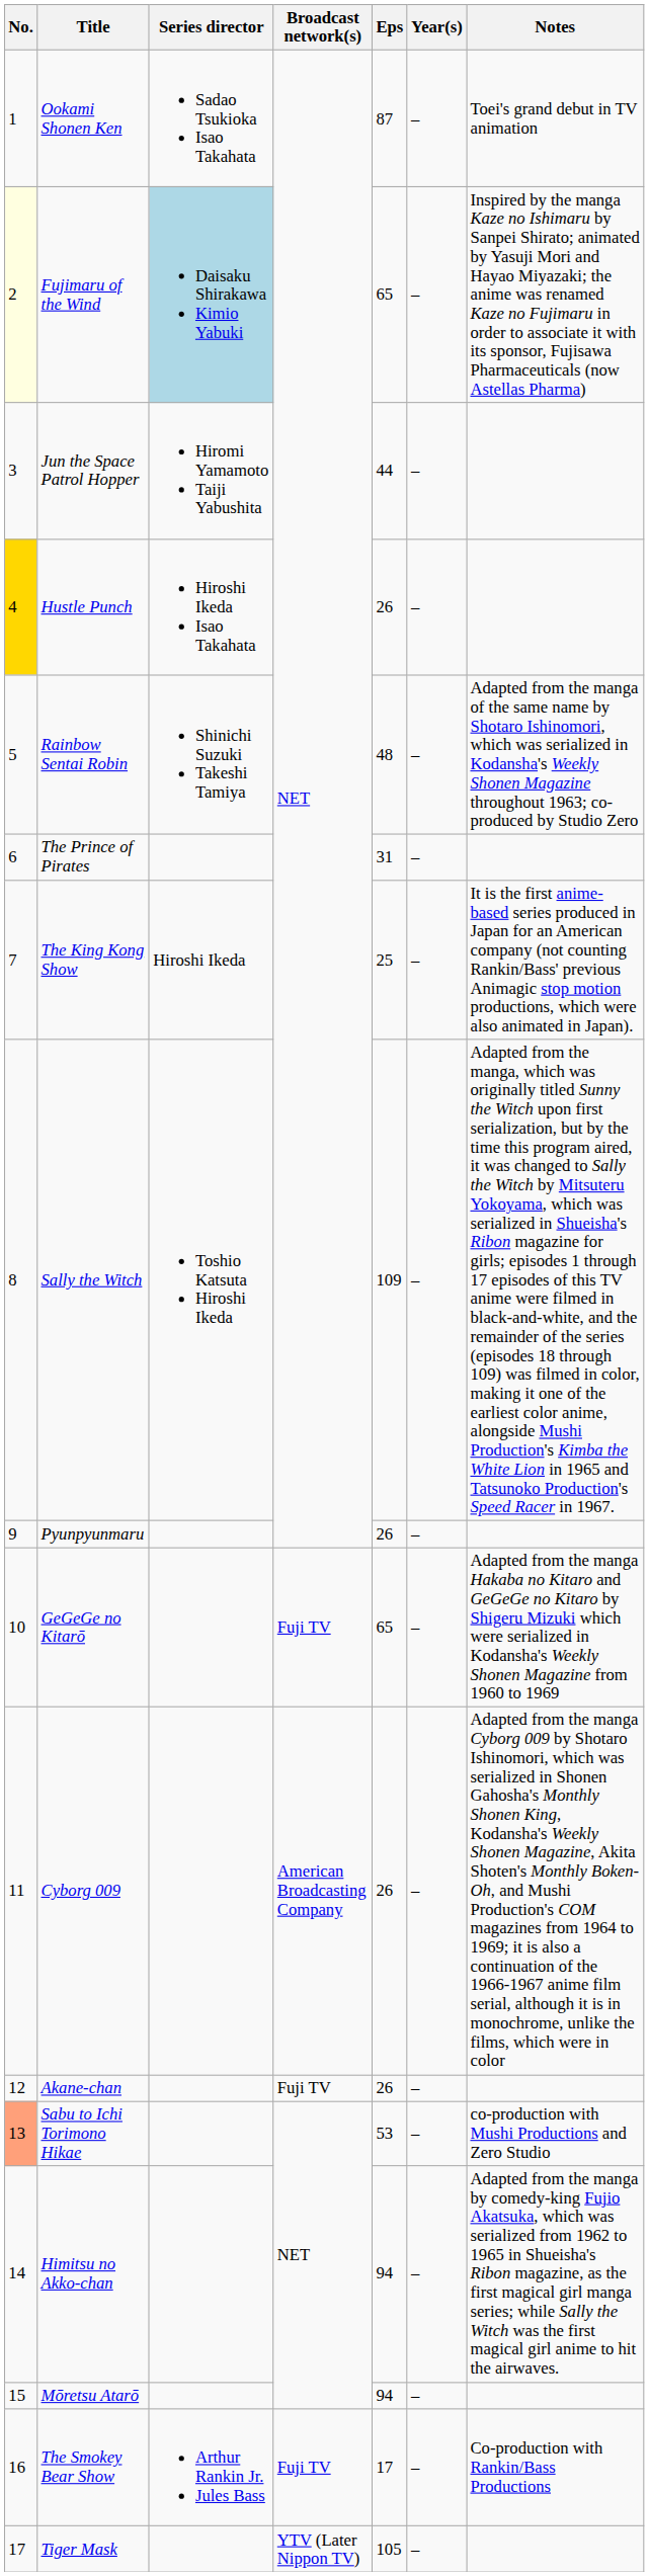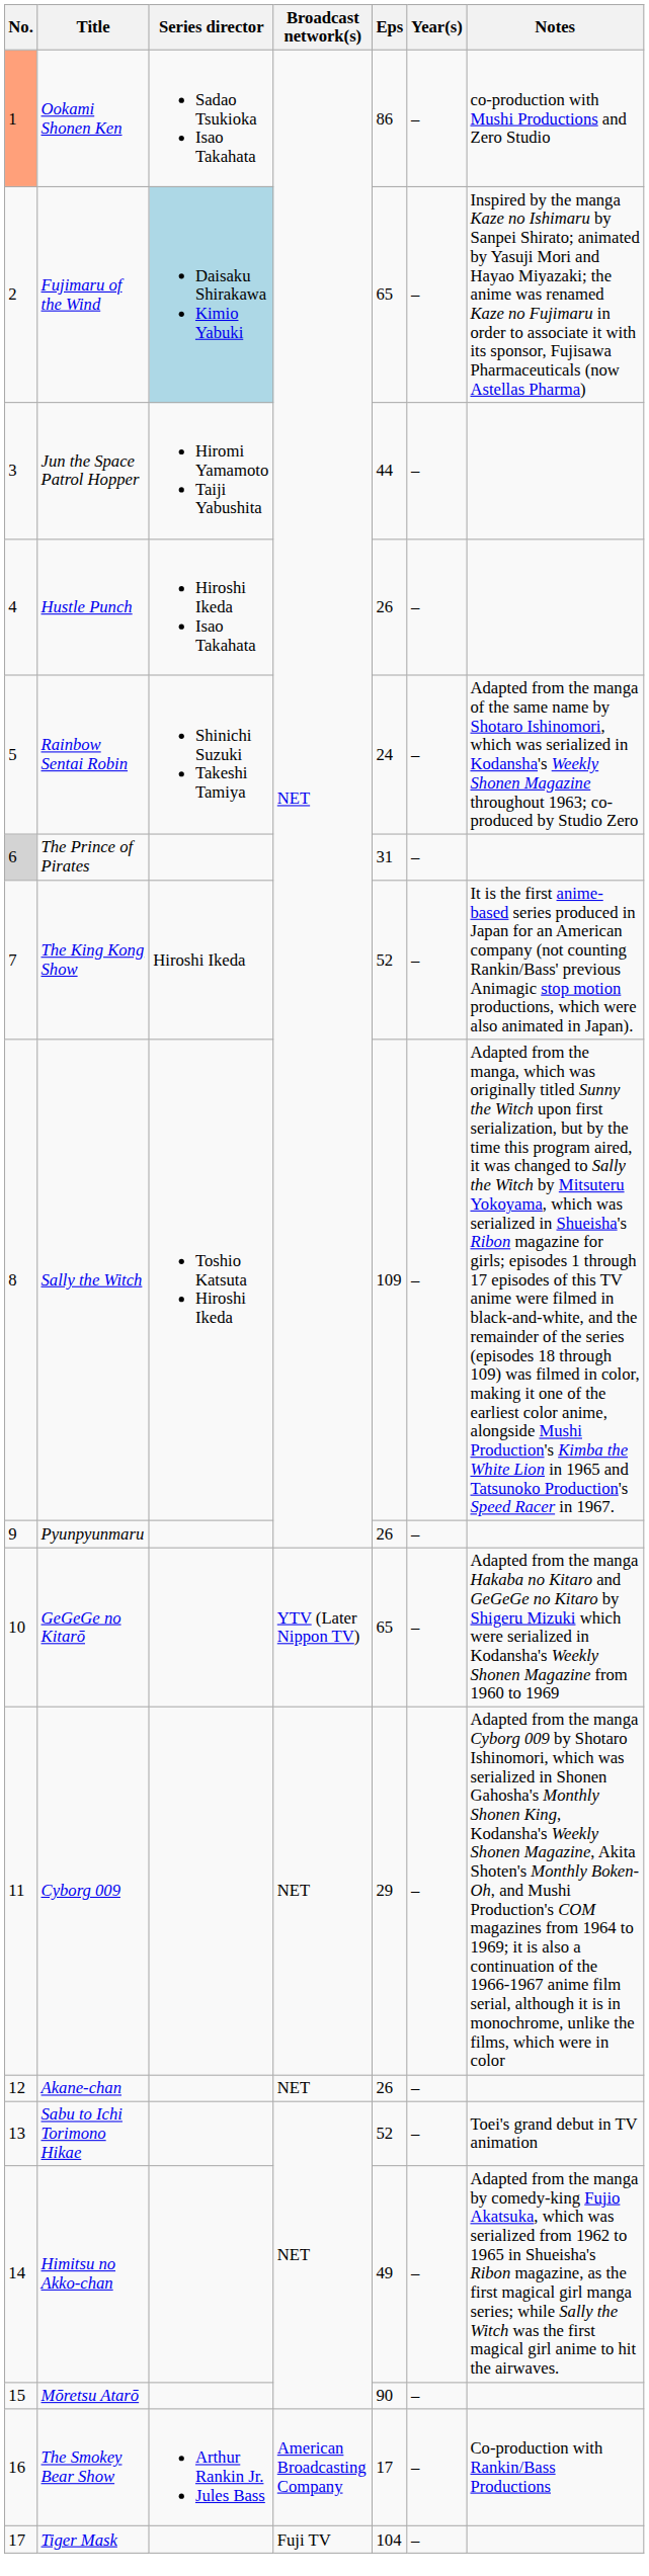Ookami Shonen Ken | No.: no background -> lightsalmon background
Ookami Shonen Ken | Eps: 87 -> 86
Ookami Shonen Ken | Notes: Toei's grand debut in TV animation -> co-production with Mushi Productions and Zero Studio
Fujimaru of the Wind | No.: lightyellow background -> no background
Hustle Punch | No.: gold background -> no background
Rainbow Sentai Robin | Eps: 48 -> 24
The Prince of Pirates | No.: no background -> lightgrey background
The King Kong Show | Eps: 25 -> 52
GeGeGe no Kitarō | Broadcast network(s): Fuji TV -> YTV (Later Nippon TV)
Cyborg 009 | Broadcast network(s): American Broadcasting Company -> NET
Cyborg 009 | Eps: 26 -> 29
Akane-chan | Broadcast network(s): Fuji TV -> NET
Sabu to Ichi Torimono Hikae | No.: lightsalmon background -> no background
Sabu to Ichi Torimono Hikae | Eps: 53 -> 52
Sabu to Ichi Torimono Hikae | Notes: co-production with Mushi Productions and Zero Studio -> Toei's grand debut in TV animation
Himitsu no Akko-chan | Eps: 94 -> 49
Mōretsu Atarō | Eps: 94 -> 90
The Smokey Bear Show | Broadcast network(s): Fuji TV -> American Broadcasting Company
Tiger Mask | Broadcast network(s): YTV (Later Nippon TV) -> Fuji TV
Tiger Mask | Eps: 105 -> 104
